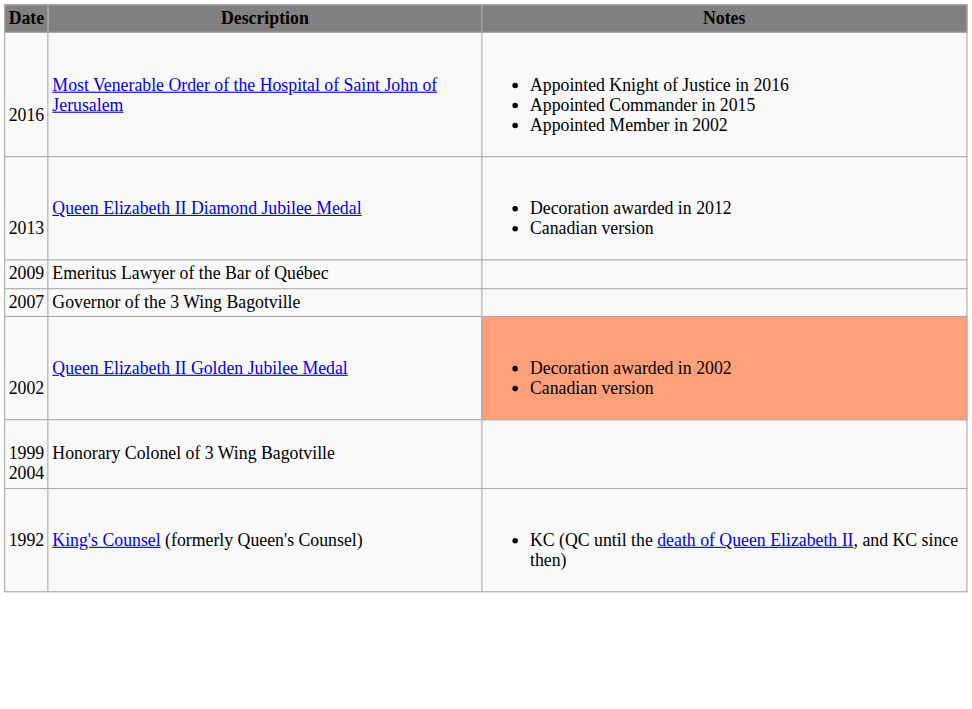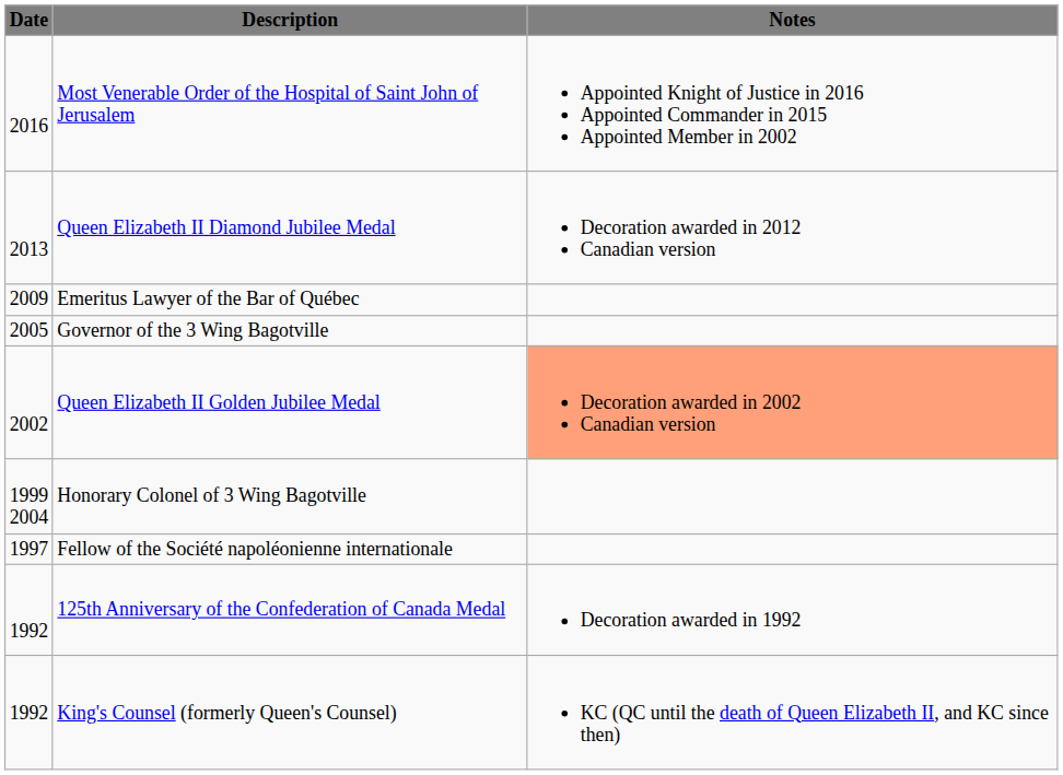Governor of the 3 Wing Bagotville | Date: 2007 -> 2005
+ row: 1997 | Fellow of the Société napoléonienne internationale
+ row: 1992 | 125th Anniversary of the Confederation of Canada Medal | Decoration awarded in 1992
